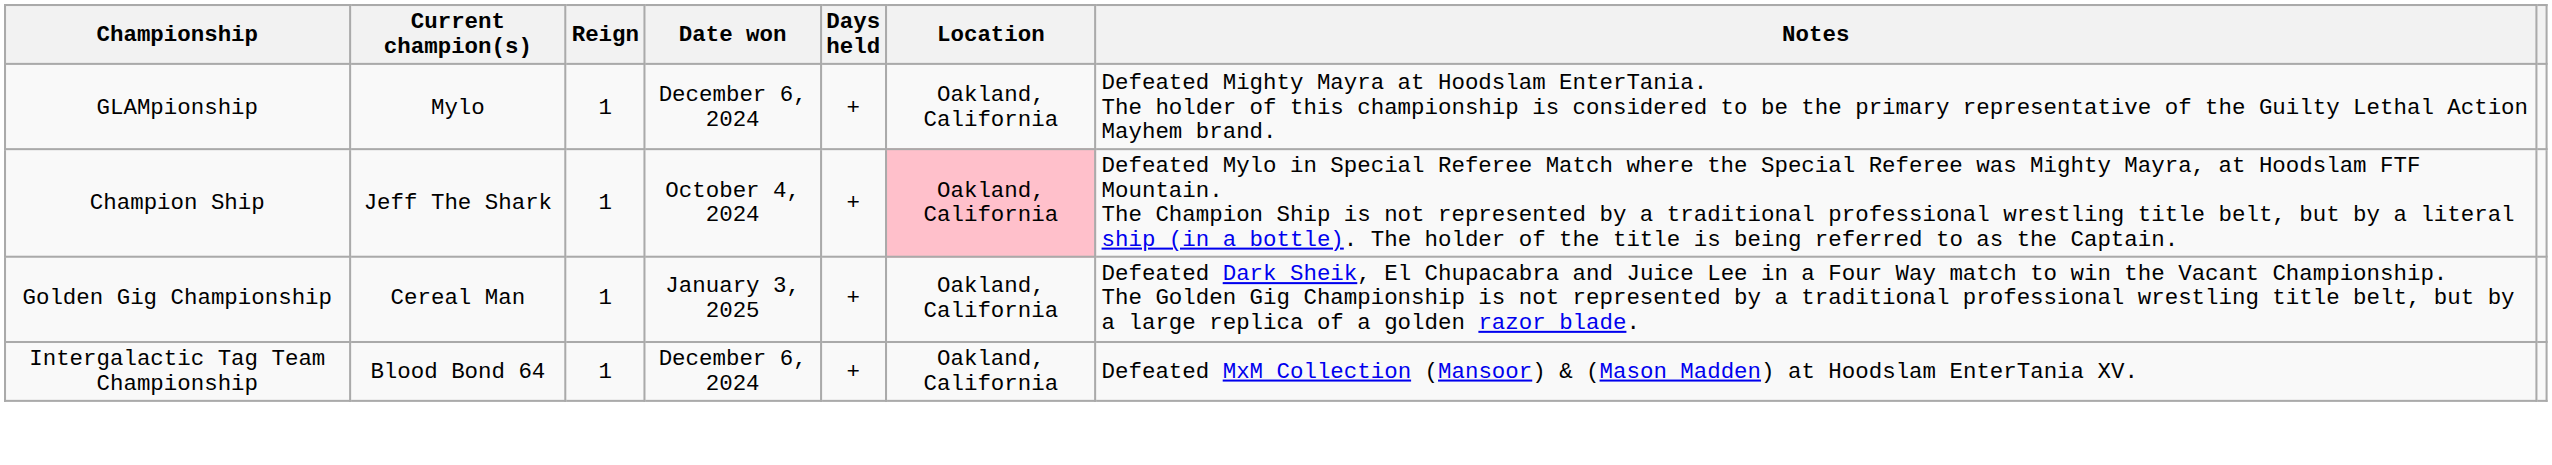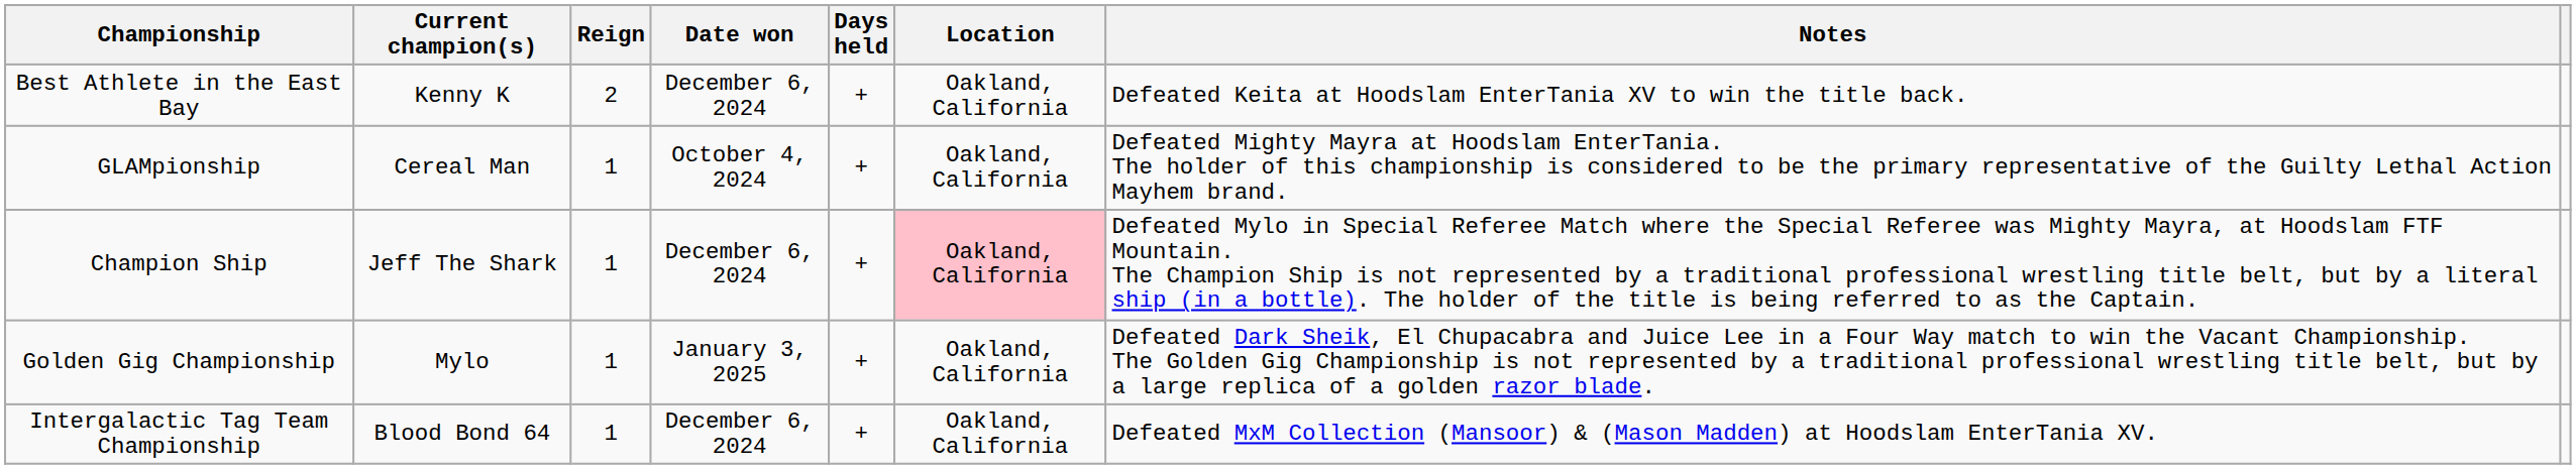+ row: Best Athlete in the East Bay | Kenny K | 2 | December 6, 2024 | + | Oakland, California | Defeated Keita at Hoodslam EnterTania XV to win the title back.
GLAMpionship | Current champion(s): Mylo -> Cereal Man
GLAMpionship | Date won: December 6, 2024 -> October 4, 2024
Champion Ship | Date won: October 4, 2024 -> December 6, 2024
Golden Gig Championship | Current champion(s): Cereal Man -> Mylo
